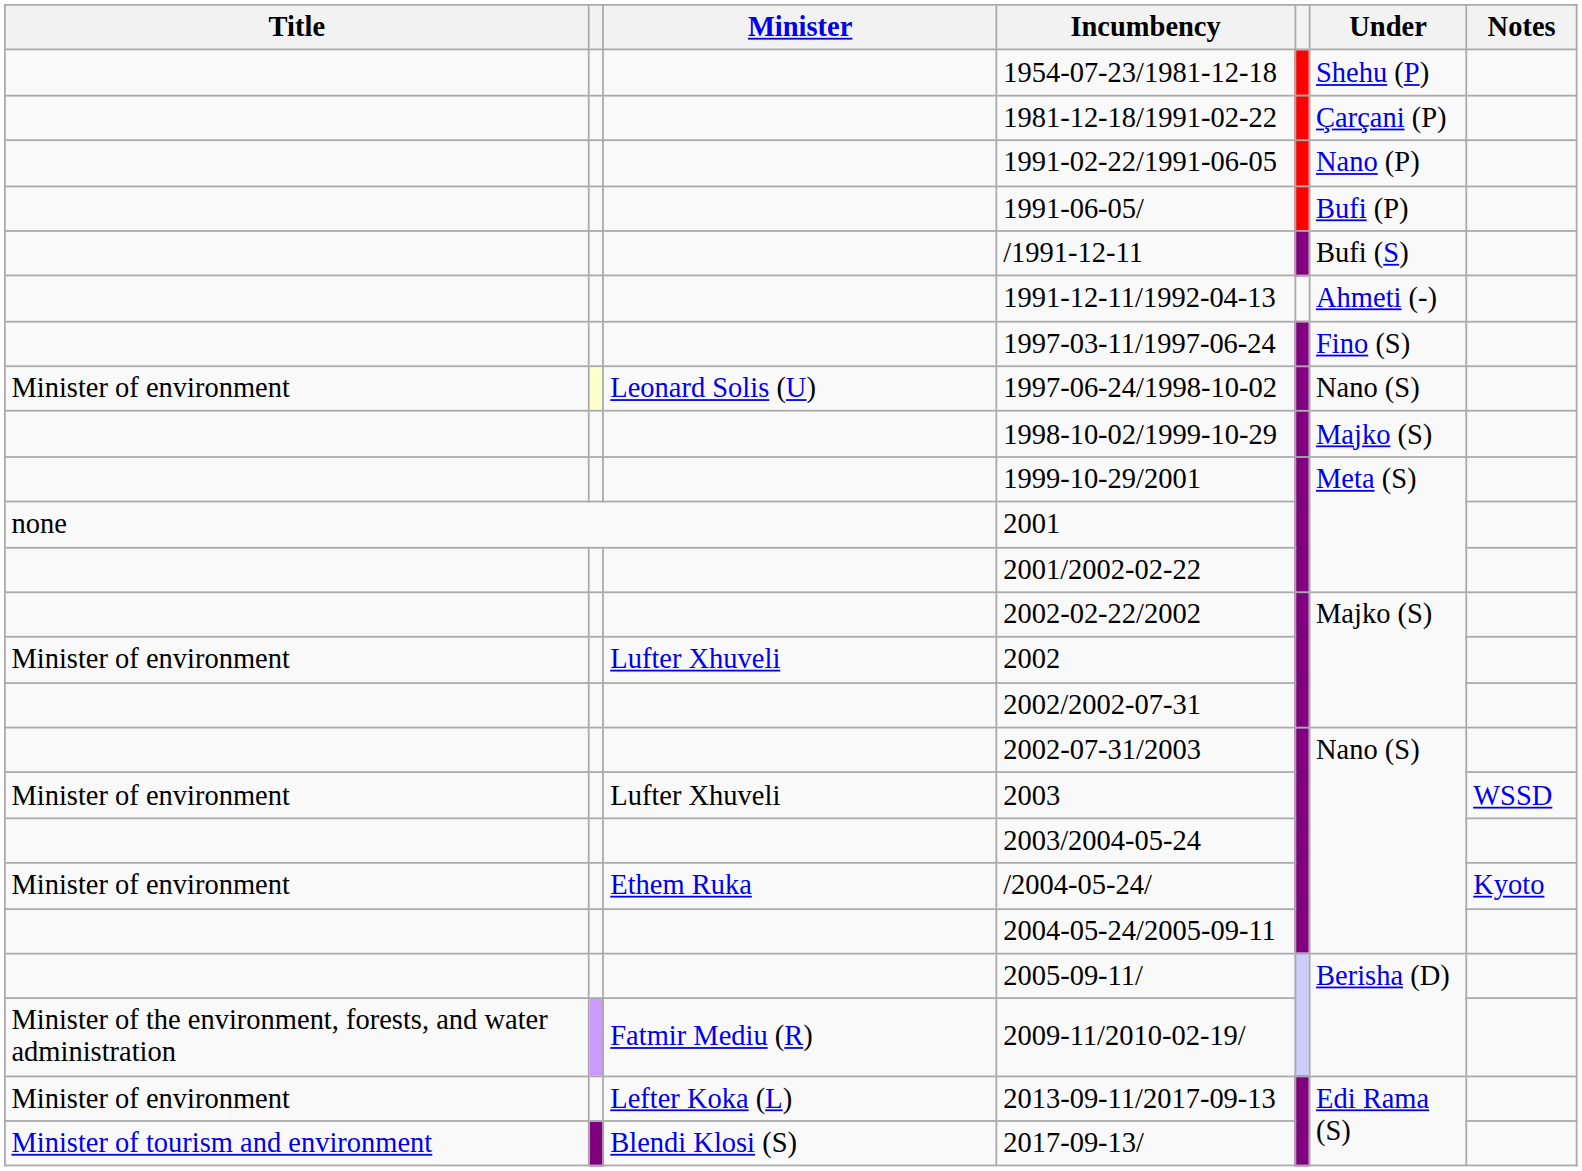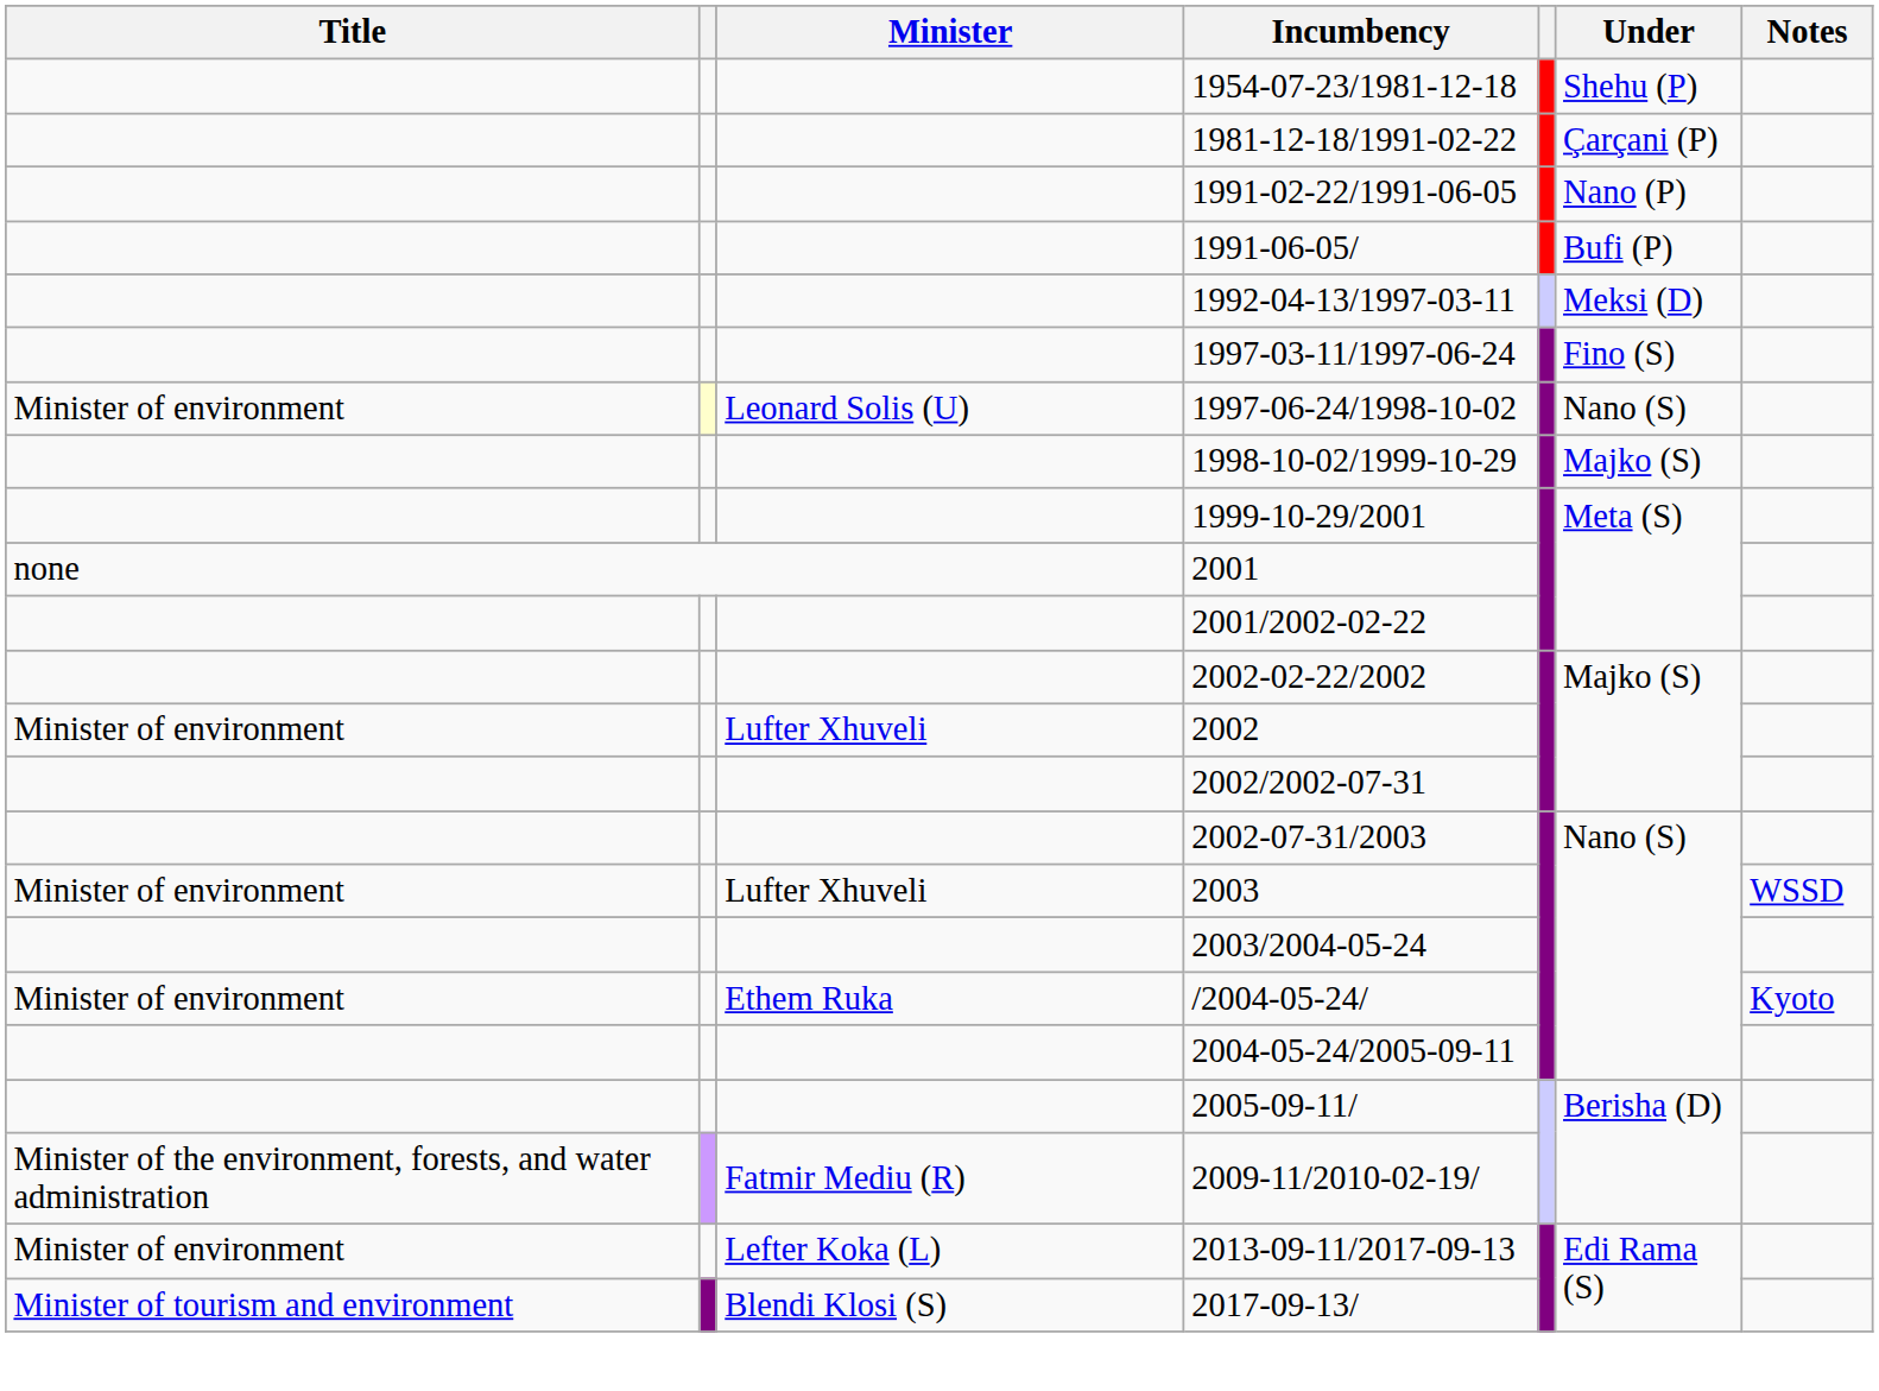- row: /1991-12-11 | Bufi (S)
- row: 1991-12-11/1992-04-13 | Ahmeti (-)
+ row: 1992-04-13/1997-03-11 | Meksi (D)
